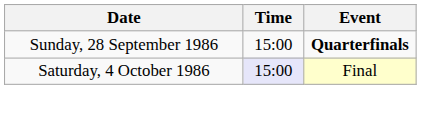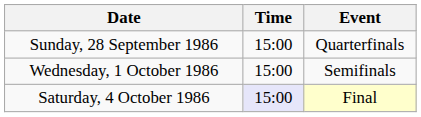Sunday, 28 September 1986 | Event: bold -> normal
+ row: Wednesday, 1 October 1986 | 15:00 | Semifinals
